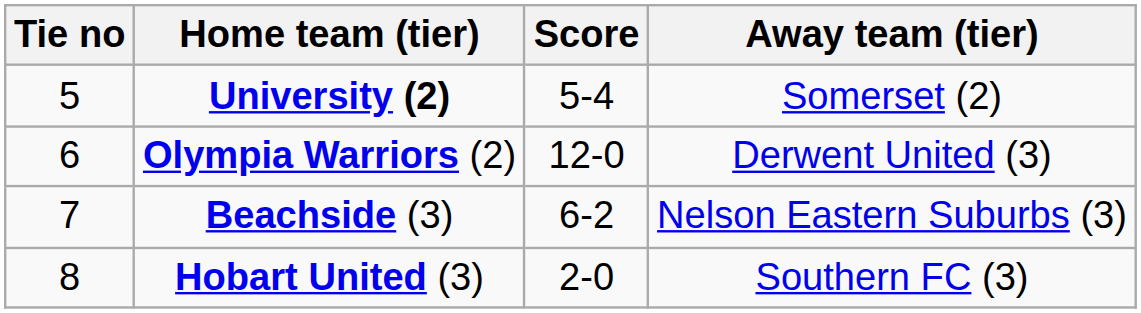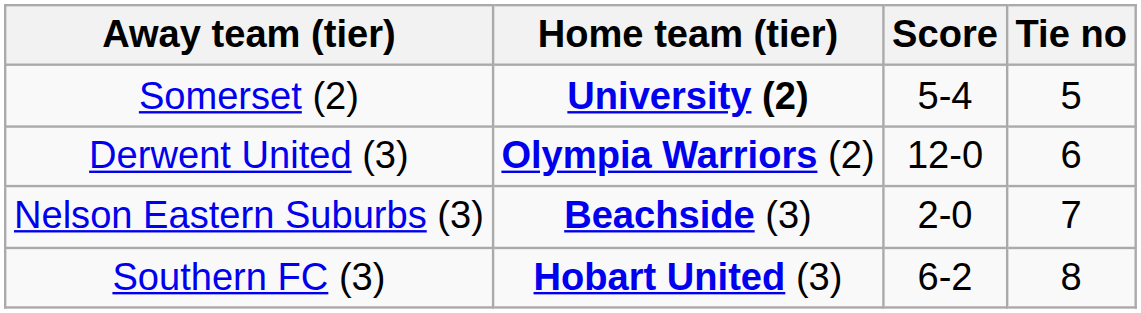columns swapped: Tie no <-> Away team (tier)
Beachside (3) | Score: 6-2 -> 2-0
Hobart United (3) | Score: 2-0 -> 6-2
